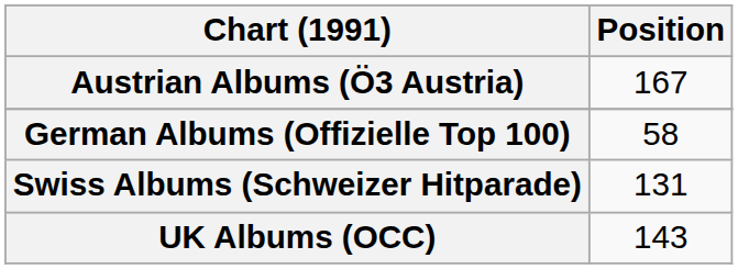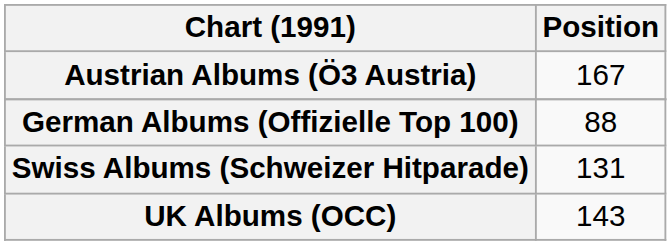German Albums (Offizielle Top 100) | Position: 58 -> 88
